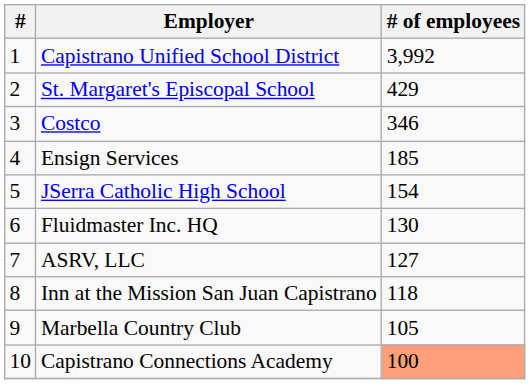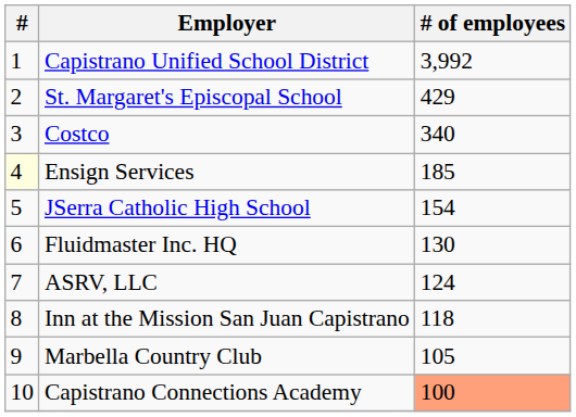Costco | # of employees: 346 -> 340
Ensign Services | #: no background -> lightyellow background
ASRV, LLC | # of employees: 127 -> 124
